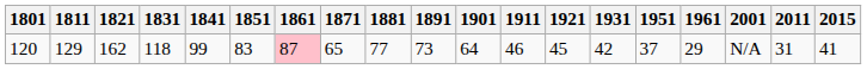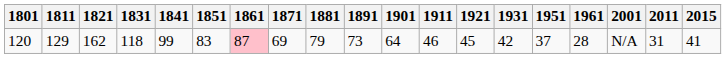120 | 1871: 65 -> 69
120 | 1881: 77 -> 79
120 | 1961: 29 -> 28
